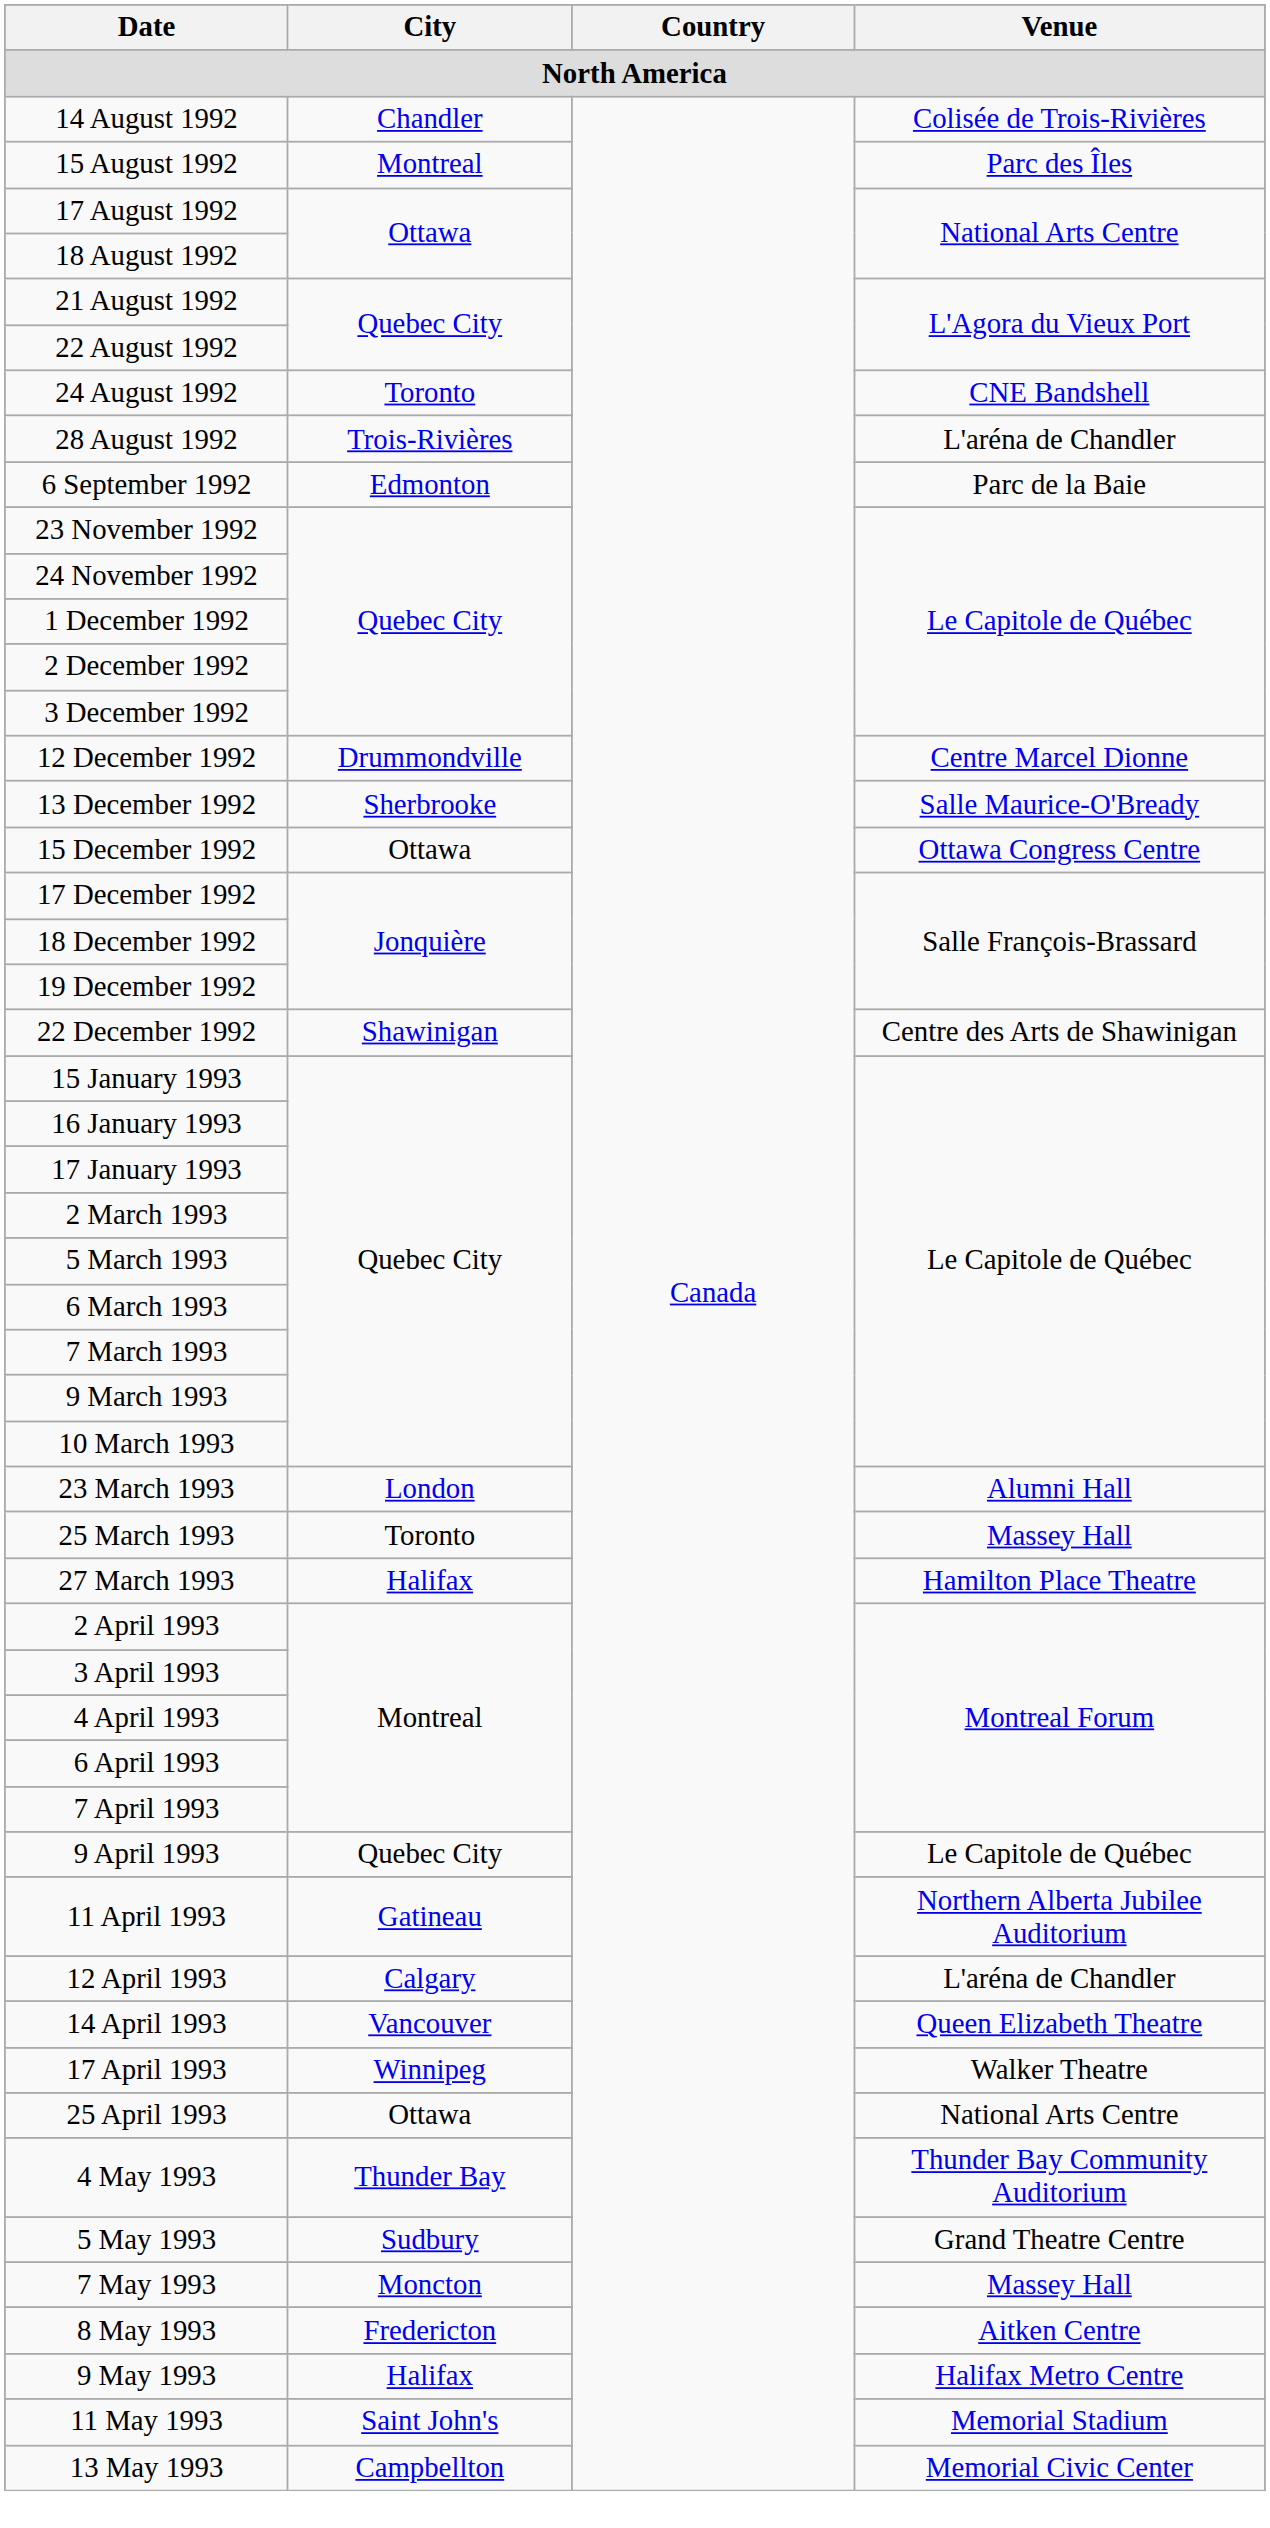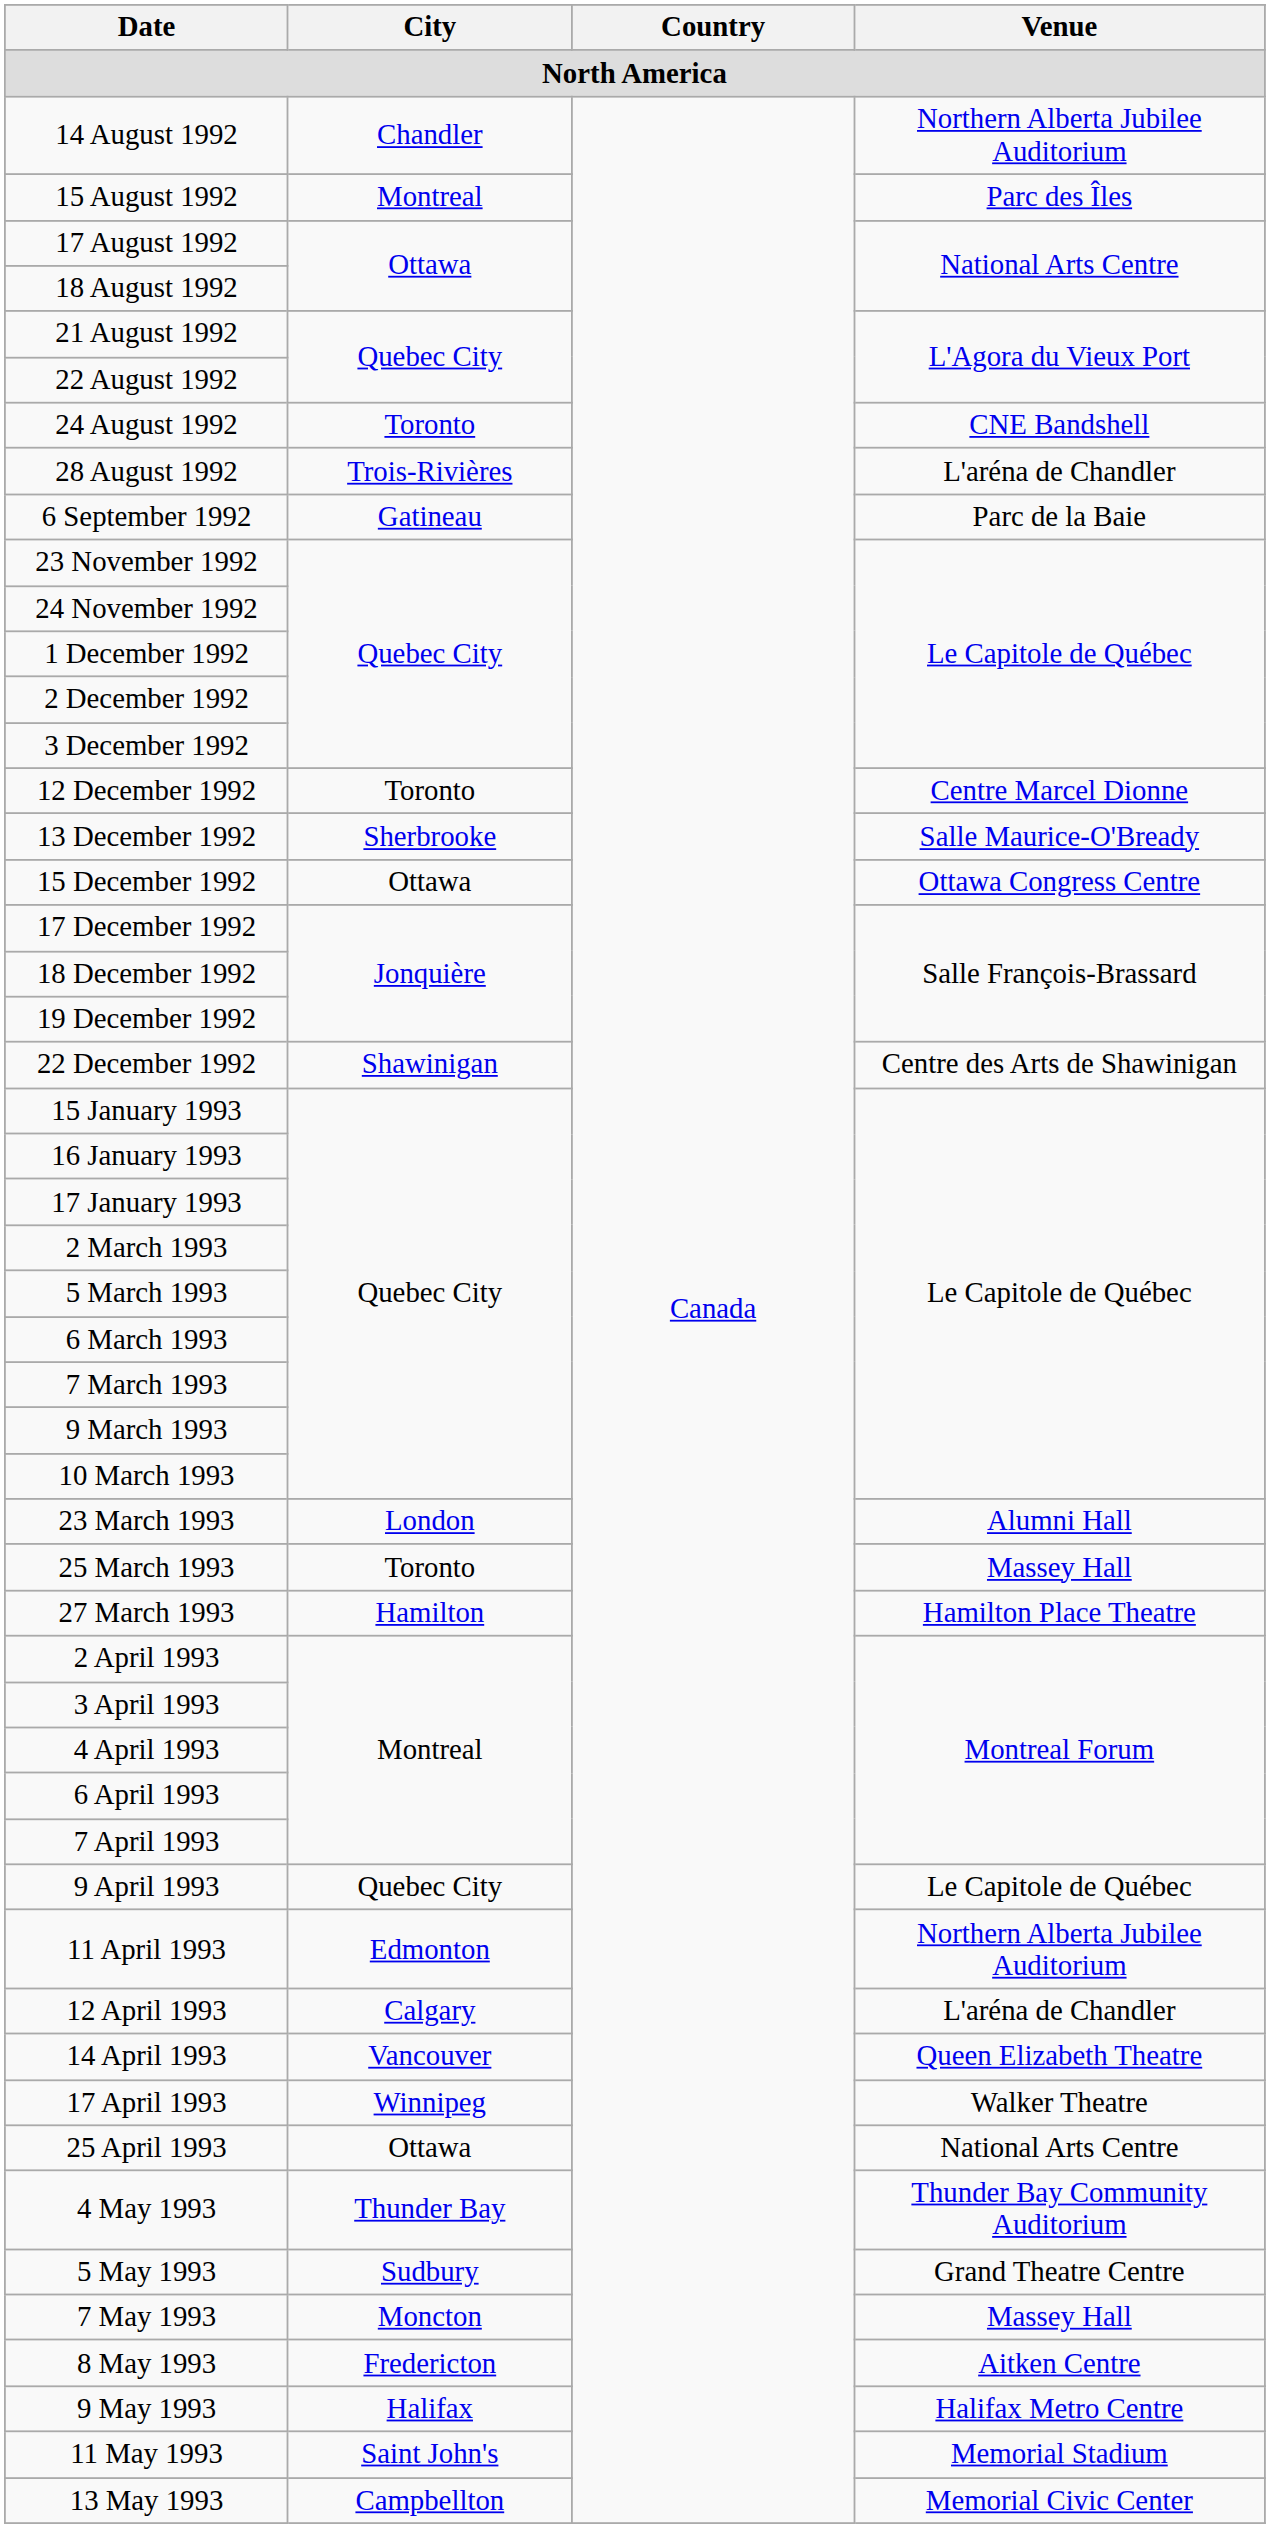14 August 1992 | Venue: Colisée de Trois-Rivières -> Northern Alberta Jubilee Auditorium
6 September 1992 | City: Edmonton -> Gatineau
12 December 1992 | City: Drummondville -> Toronto
27 March 1993 | City: Halifax -> Hamilton
11 April 1993 | City: Gatineau -> Edmonton
